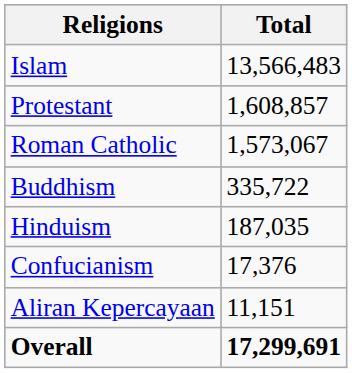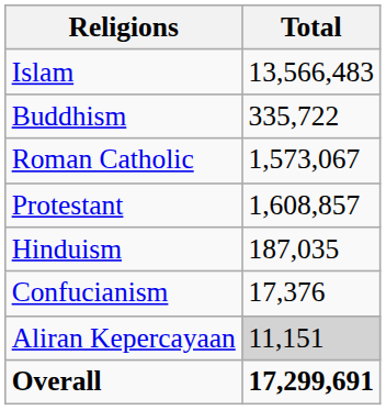rows swapped: Protestant <-> Buddhism
Aliran Kepercayaan | Total: no background -> lightgrey background
